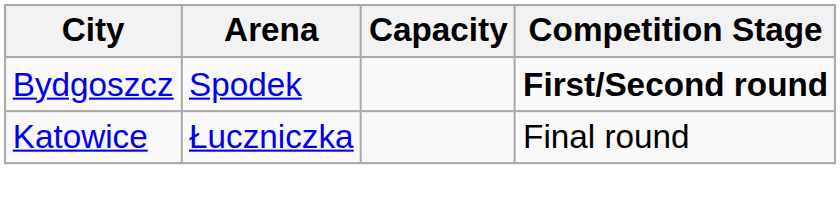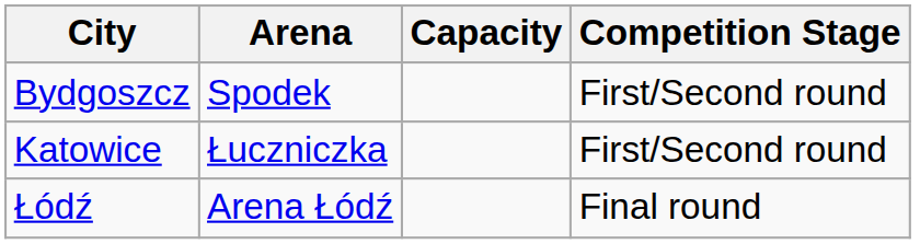Bydgoszcz | Competition Stage: bold -> normal
Katowice | Competition Stage: Final round -> First/Second round
+ row: Łódź | Arena Łódź | Final round
